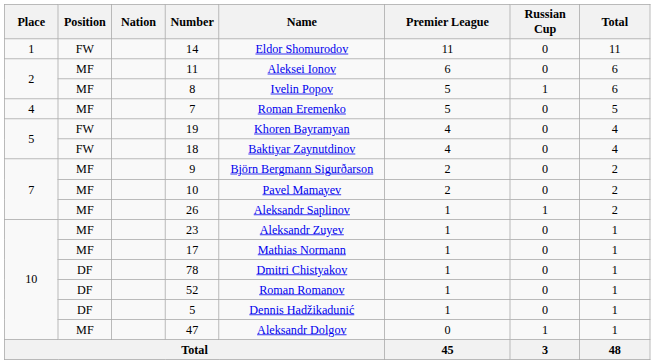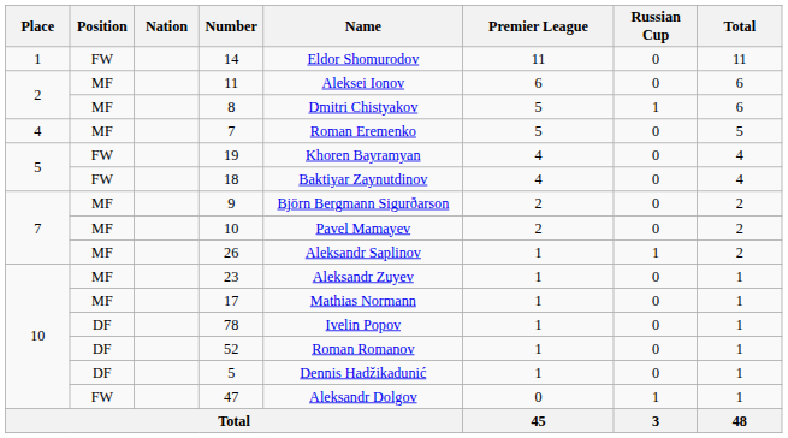8 | Name: Ivelin Popov -> Dmitri Chistyakov
78 | Name: Dmitri Chistyakov -> Ivelin Popov
47 | Position: MF -> FW
